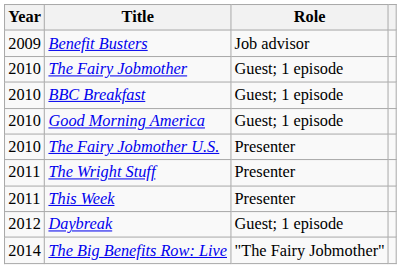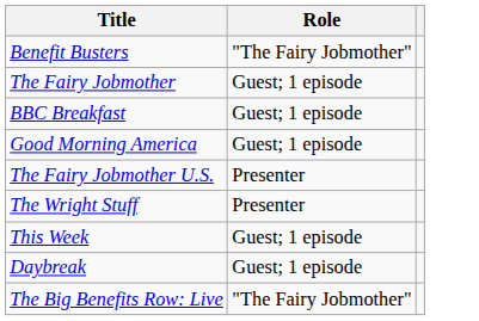- column: Year | 2009 | 2010 | 2010 | 2010 | 2010 | 2011 | 2011 | 2012 | 2014
Benefit Busters | Role: Job advisor -> "The Fairy Jobmother"
This Week | Role: Presenter -> Guest; 1 episode
